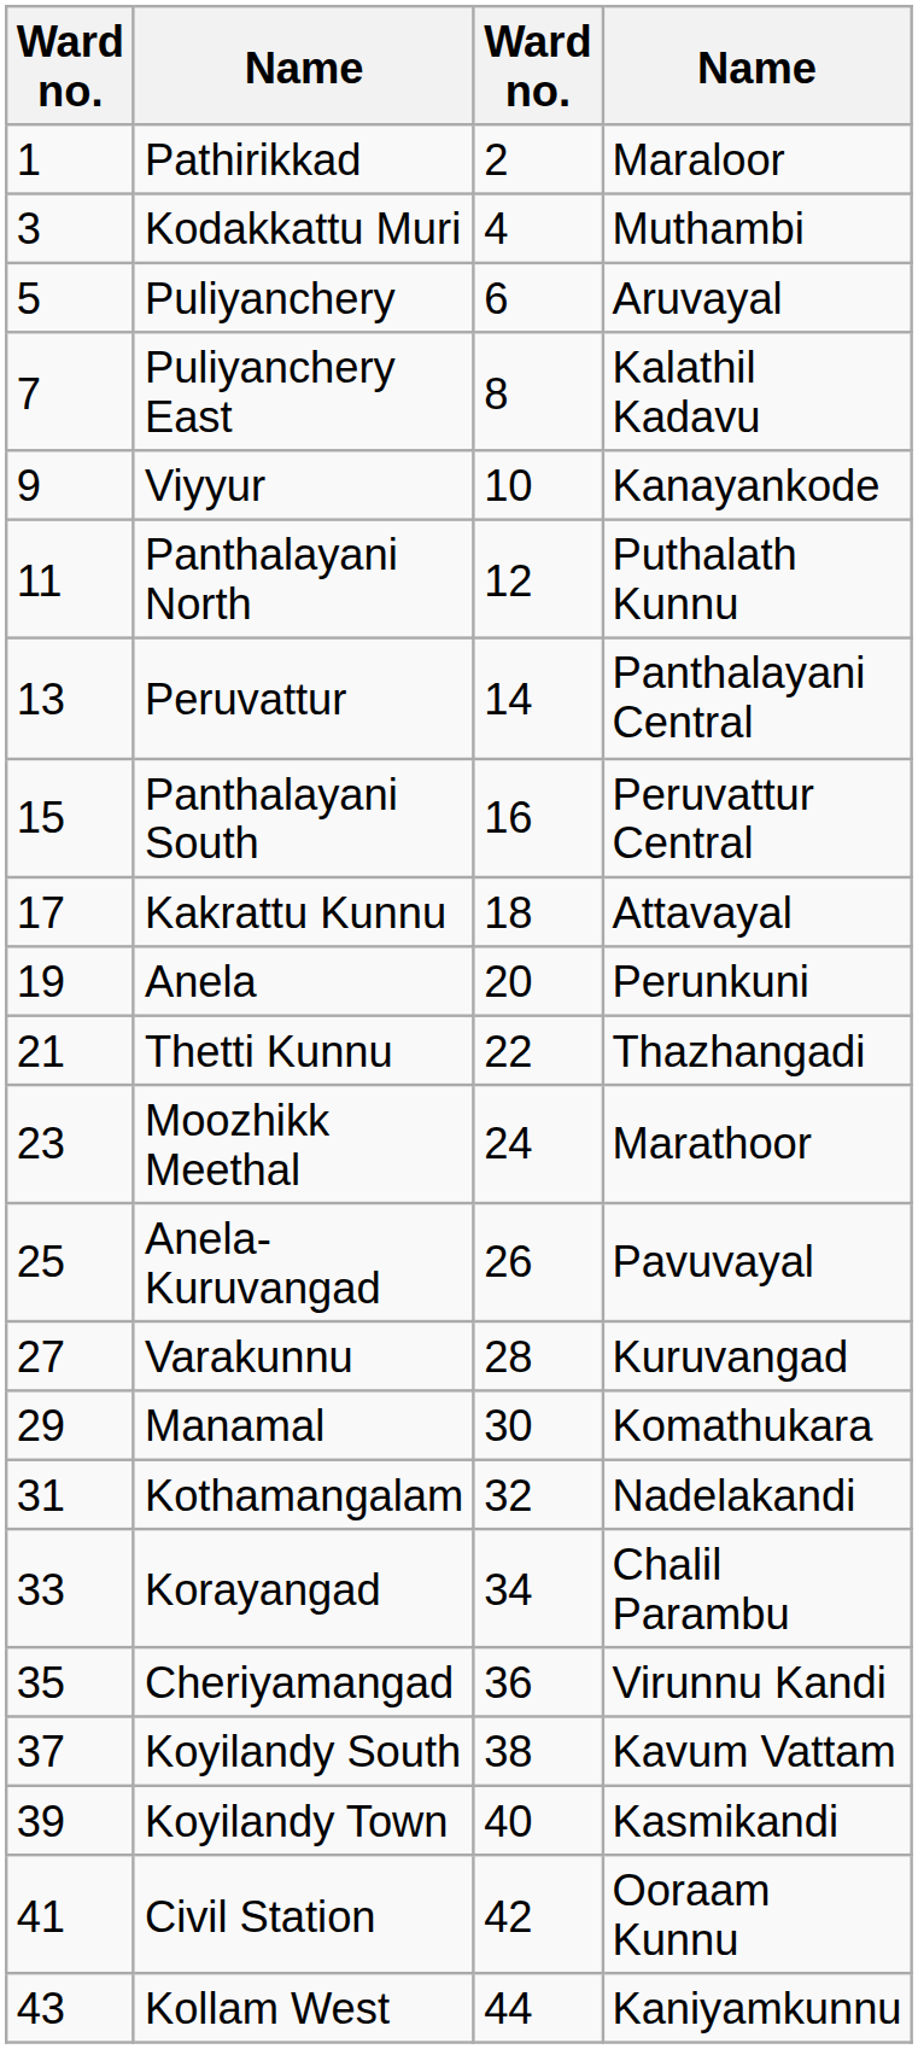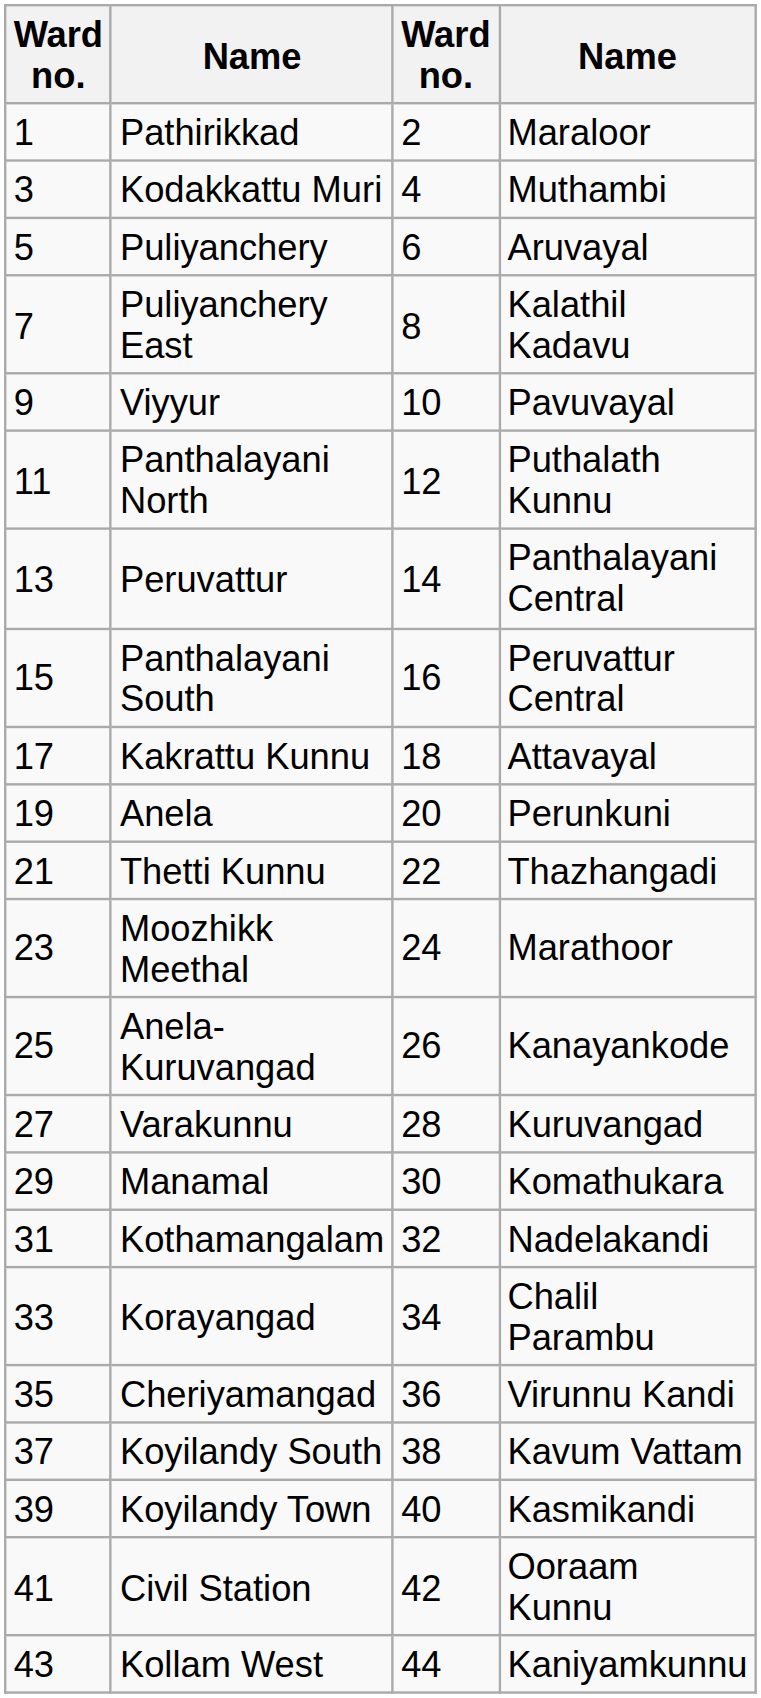Viyyur | column 4: Kanayankode -> Pavuvayal
Anela-Kuruvangad | column 4: Pavuvayal -> Kanayankode
